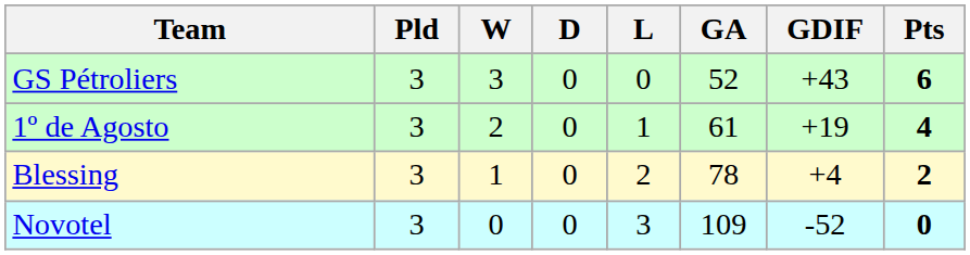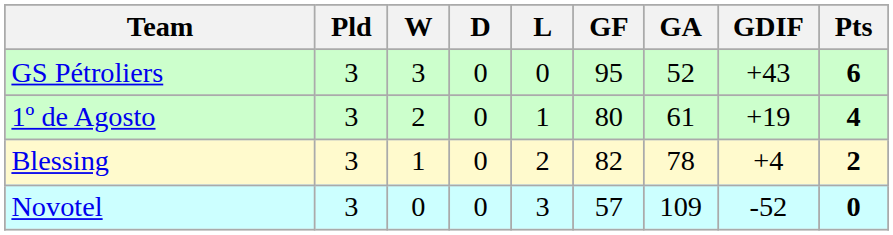+ column: GF | 95 | 80 | 82 | 57
